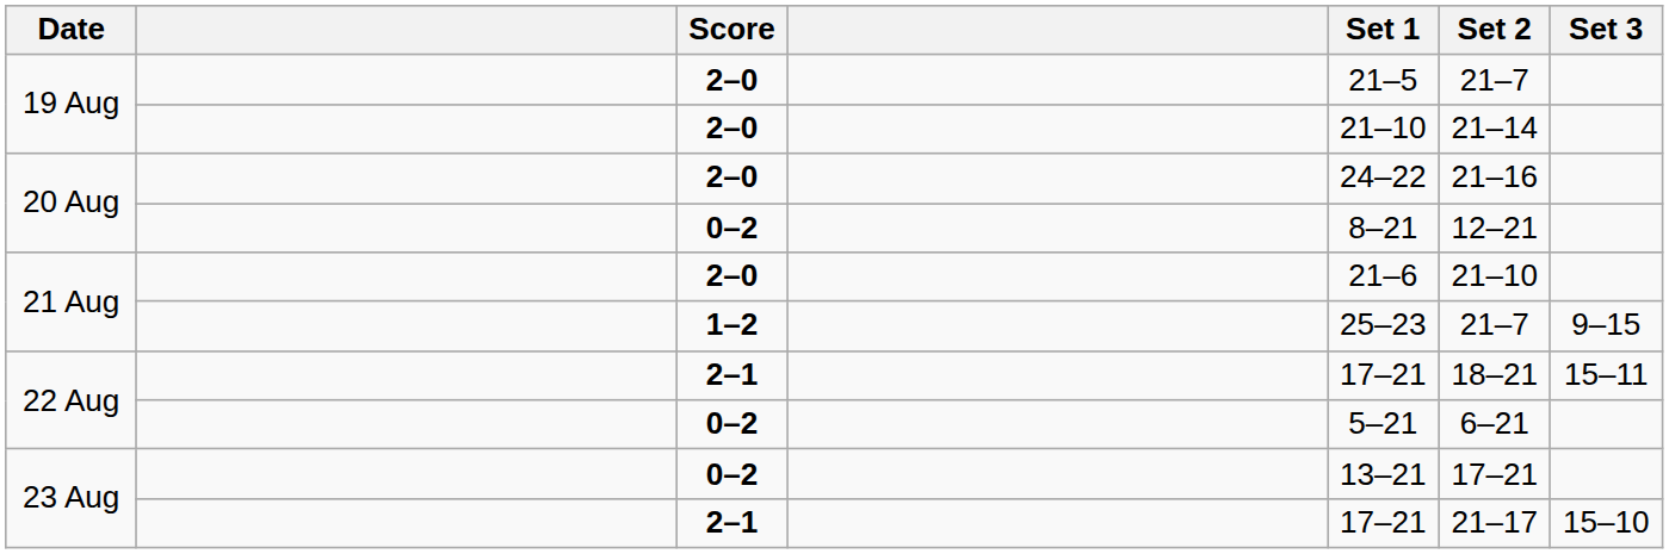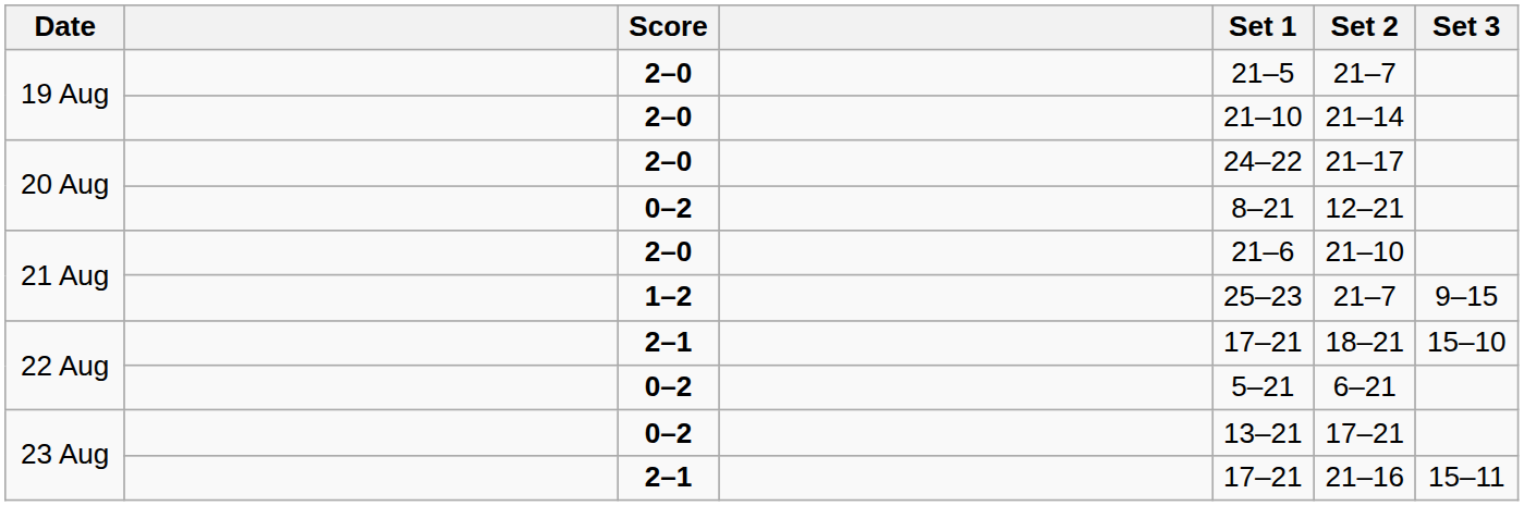20 Aug / 2–0 | Set 2: 21–16 -> 21–17
22 Aug / 2–1 | Set 3: 15–11 -> 15–10
23 Aug / 2–1 | Set 2: 21–17 -> 21–16
23 Aug / 2–1 | Set 3: 15–10 -> 15–11
